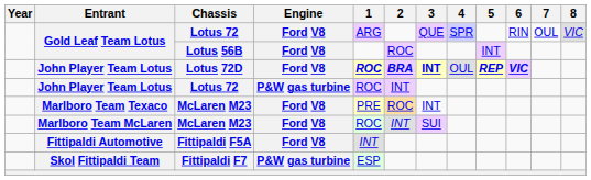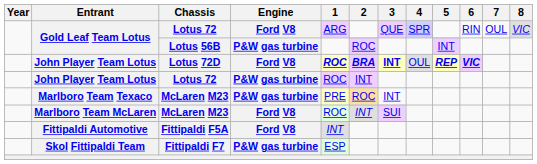Gold Leaf Team Lotus / Lotus 56B | Engine: Ford V8 -> P&W gas turbine
Marlboro Team Texaco | Engine: Ford V8 -> P&W gas turbine
